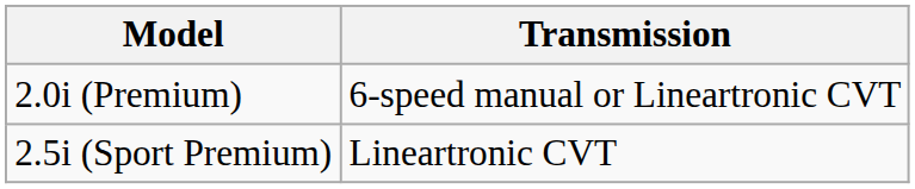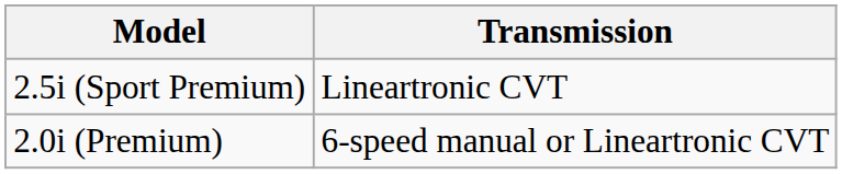rows swapped: 2.5i (Sport Premium) <-> 2.0i (Premium)
